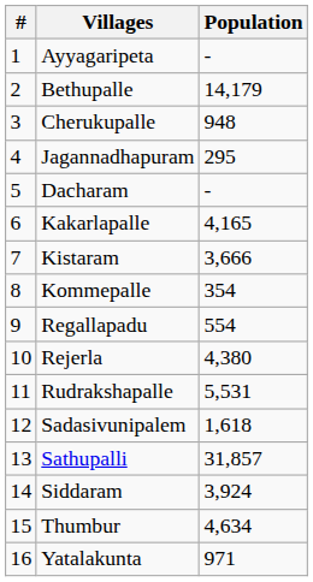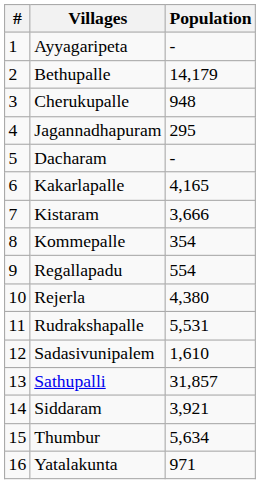Sadasivunipalem | Population: 1,618 -> 1,610
Siddaram | Population: 3,924 -> 3,921
Thumbur | Population: 4,634 -> 5,634
